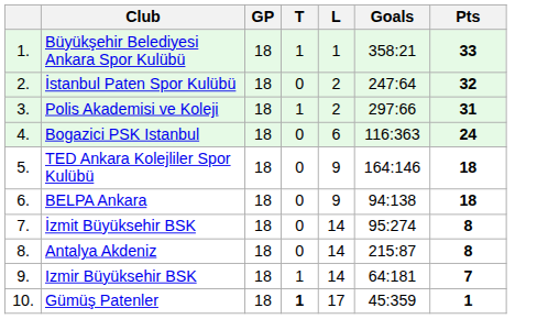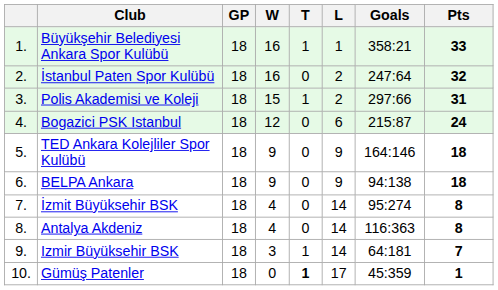+ column: W | 16 | 16 | 15 | 12 | 9 | 9 | 4 | 4 | 3 | 0
Bogazici PSK Istanbul | Goals: 116:363 -> 215:87
Antalya Akdeniz | Goals: 215:87 -> 116:363
